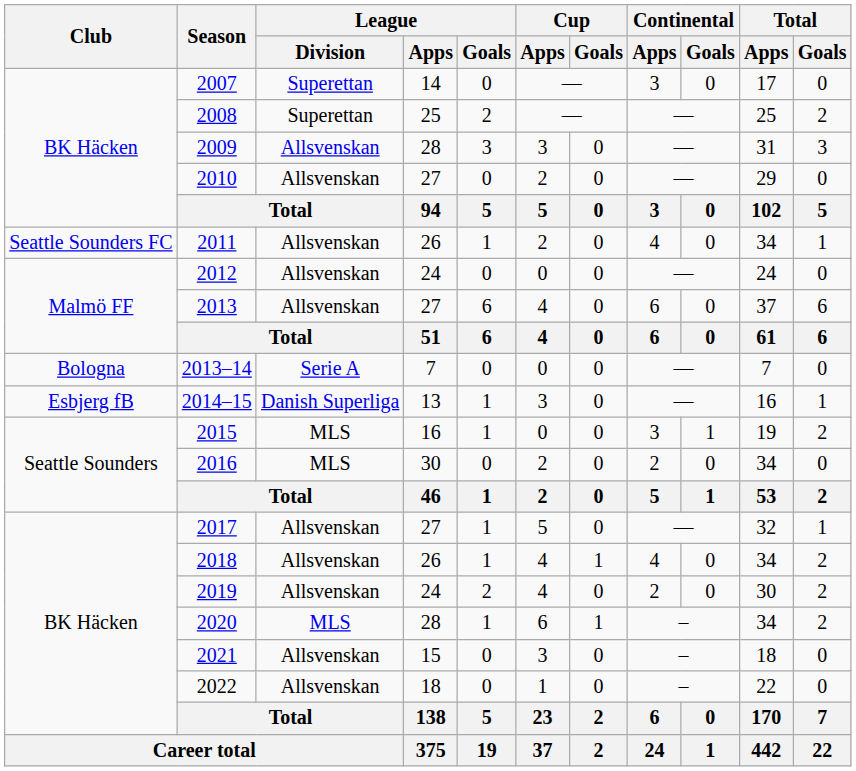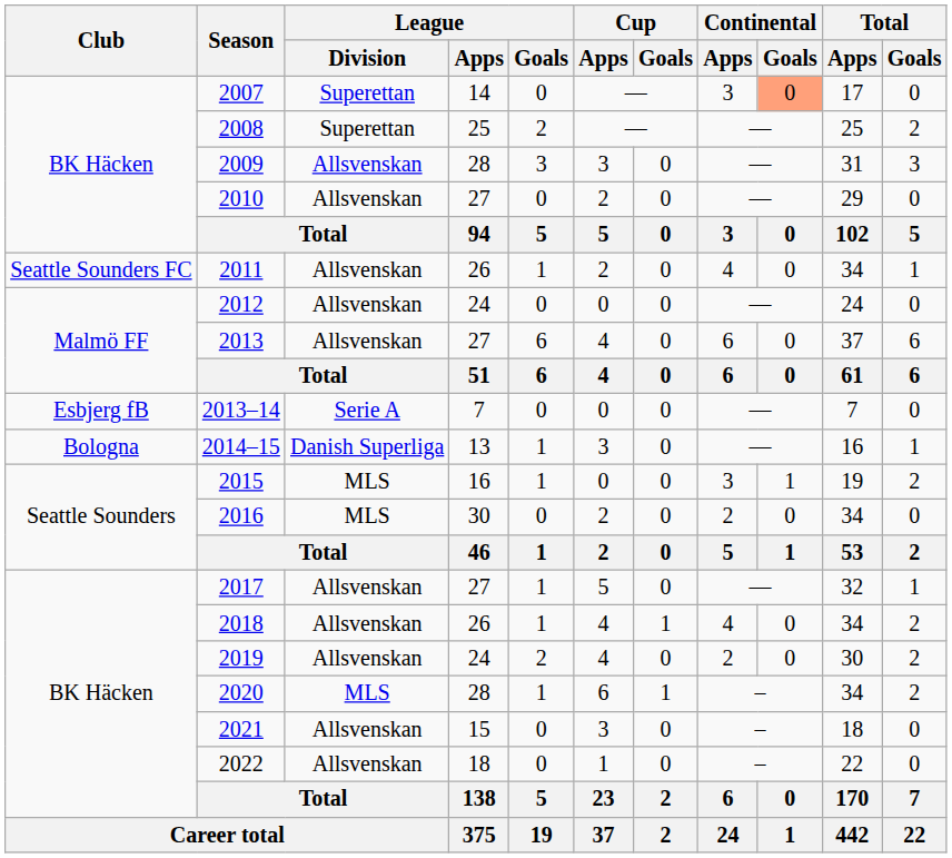2007 | Continental / Goals: no background -> lightsalmon background
2013–14 | Club: Bologna -> Esbjerg fB
2014–15 | Club: Esbjerg fB -> Bologna
